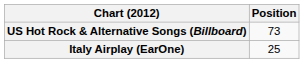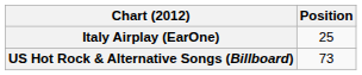rows swapped: Italy Airplay (EarOne) <-> US Hot Rock & Alternative Songs (Billboard)
